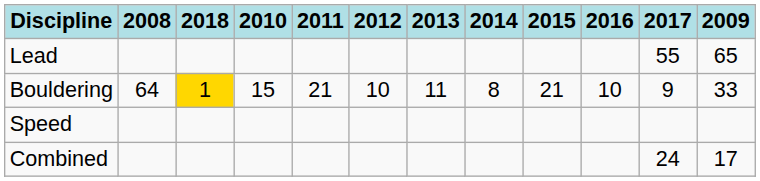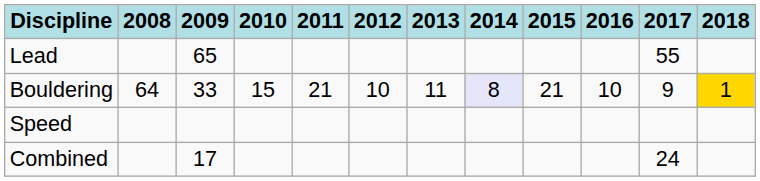columns swapped: 2009 <-> 2018
Bouldering | 2014: no background -> lavender background
